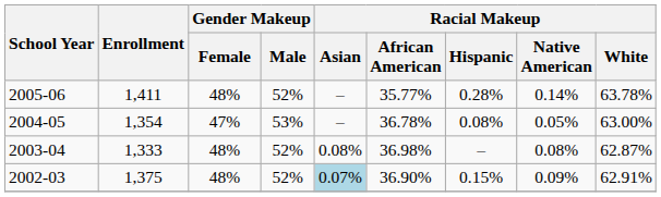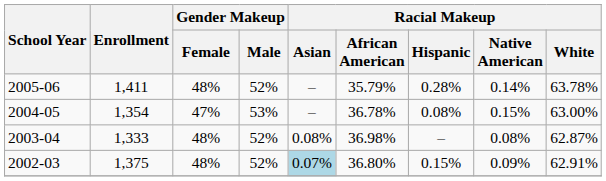2005-06 | Racial Makeup / African American: 35.77% -> 35.79%
2004-05 | Racial Makeup / Native American: 0.05% -> 0.15%
2002-03 | Racial Makeup / African American: 36.90% -> 36.80%
